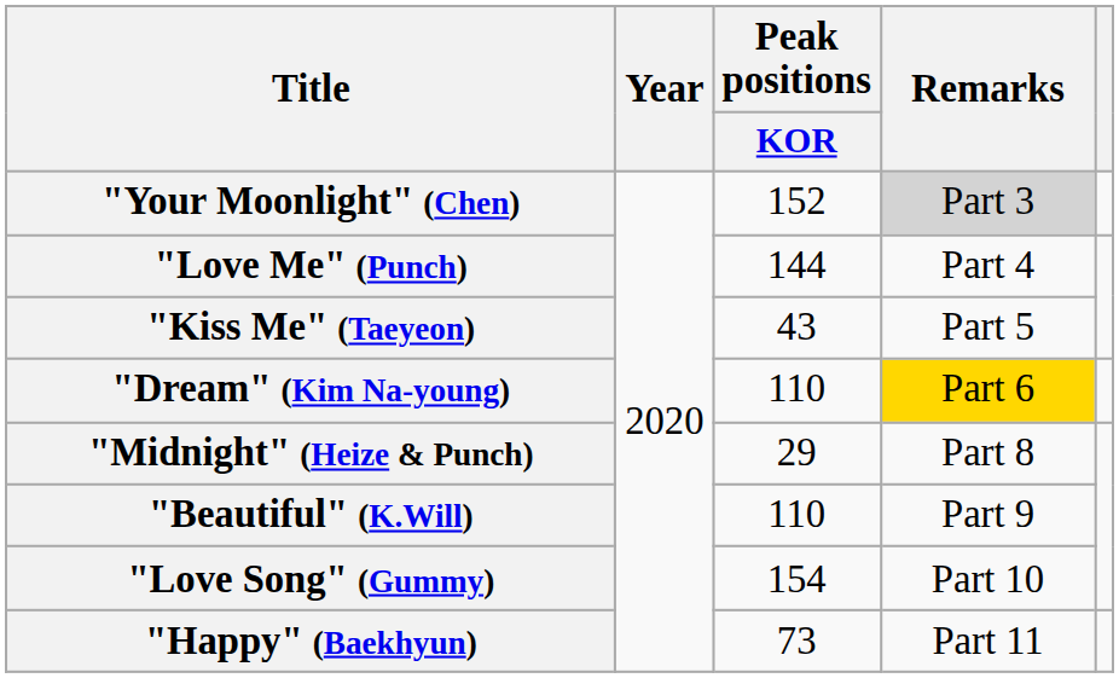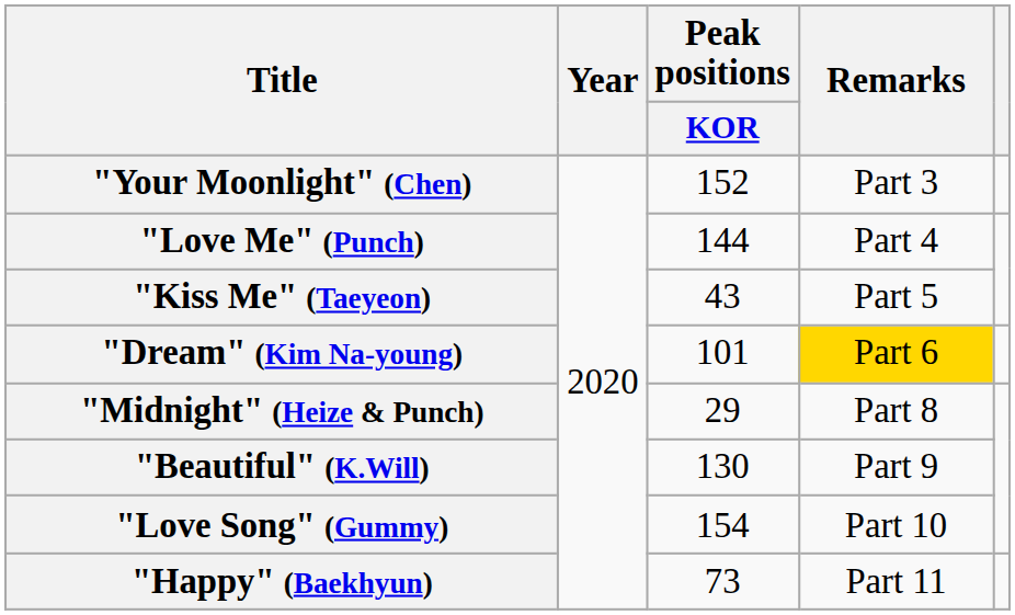"Your Moonlight" (Chen) | Remarks: lightgrey background -> no background
"Dream" (Kim Na-young) | Peak positions / KOR: 110 -> 101
"Beautiful" (K.Will) | Peak positions / KOR: 110 -> 130
